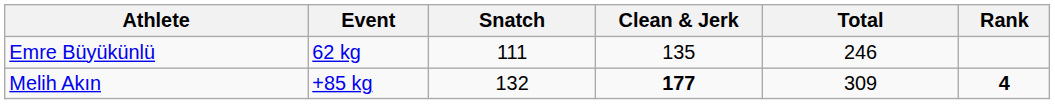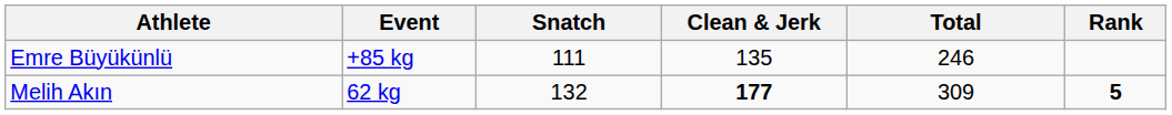Emre Büyükünlü | Event: 62 kg -> +85 kg
Melih Akın | Event: +85 kg -> 62 kg
Melih Akın | Rank: 4 -> 5
